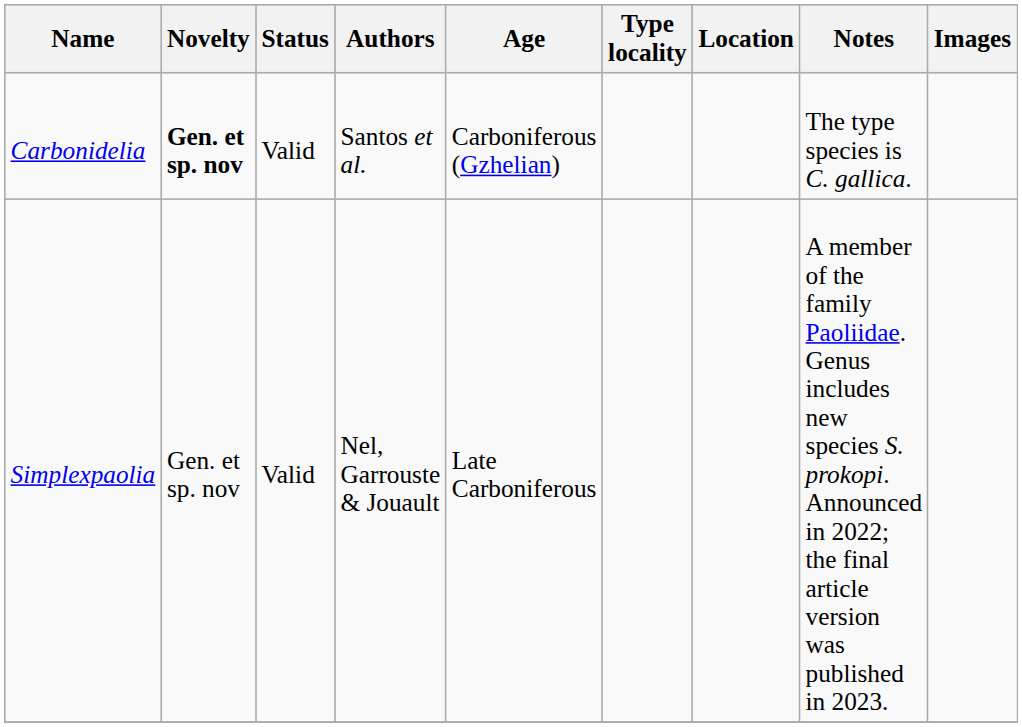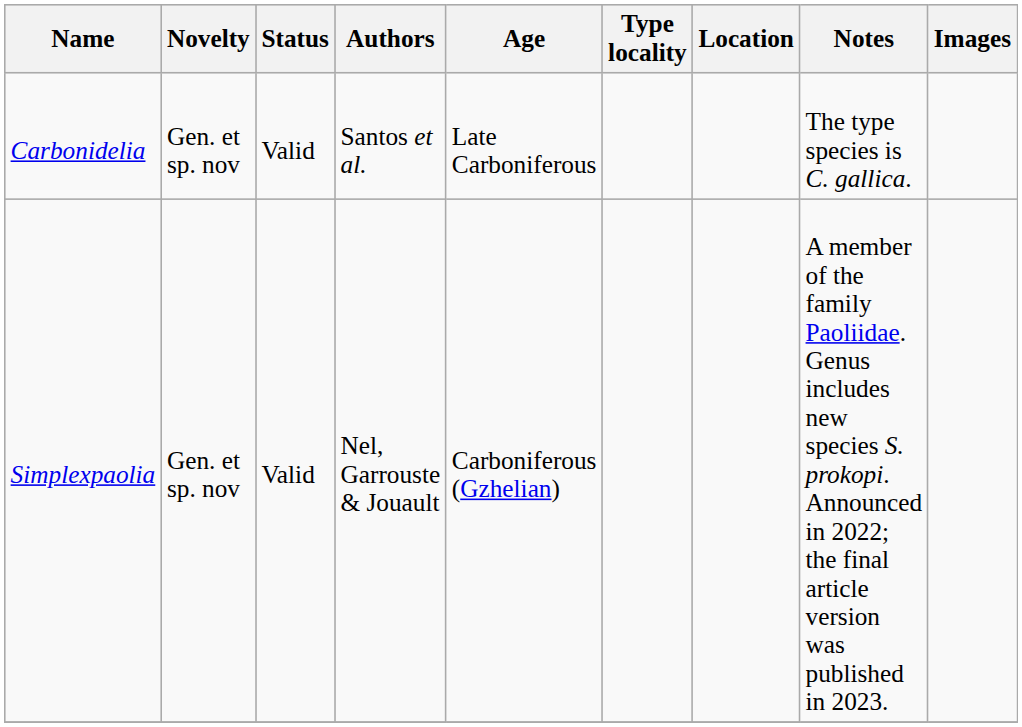Carbonidelia | Novelty: bold -> normal
Carbonidelia | Age: Carboniferous (Gzhelian) -> Late Carboniferous
Simplexpaolia | Age: Late Carboniferous -> Carboniferous (Gzhelian)
